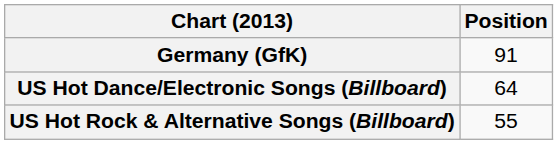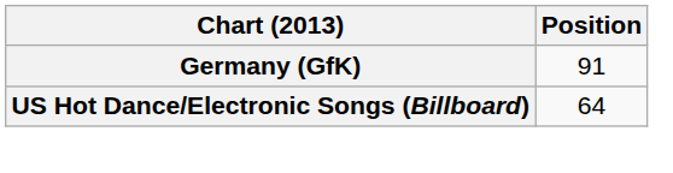- row: US Hot Rock & Alternative Songs (Billboard) | 55
